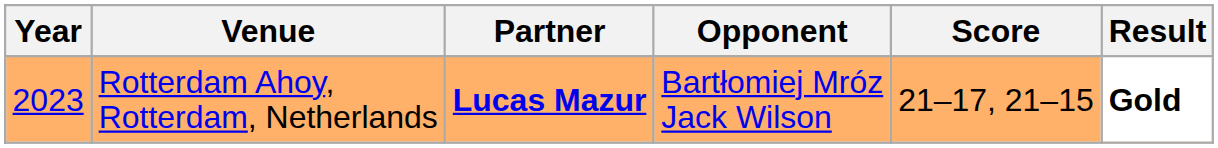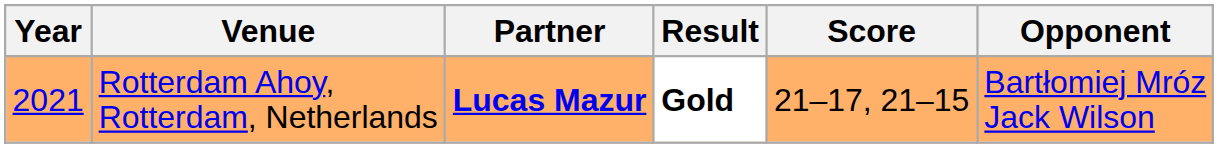columns swapped: Opponent <-> Result
Rotterdam Ahoy, Rotterdam, Netherlands | Year: 2023 -> 2021
